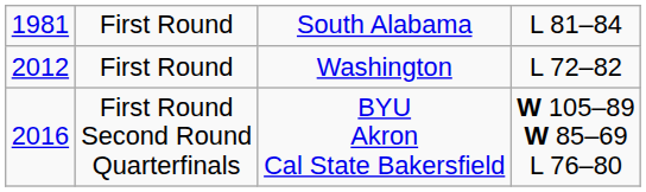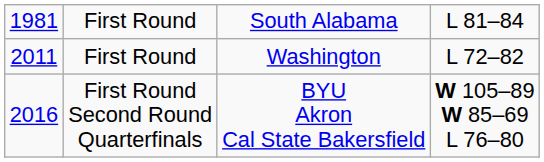First Round / Washington | column 1: 2012 -> 2011
